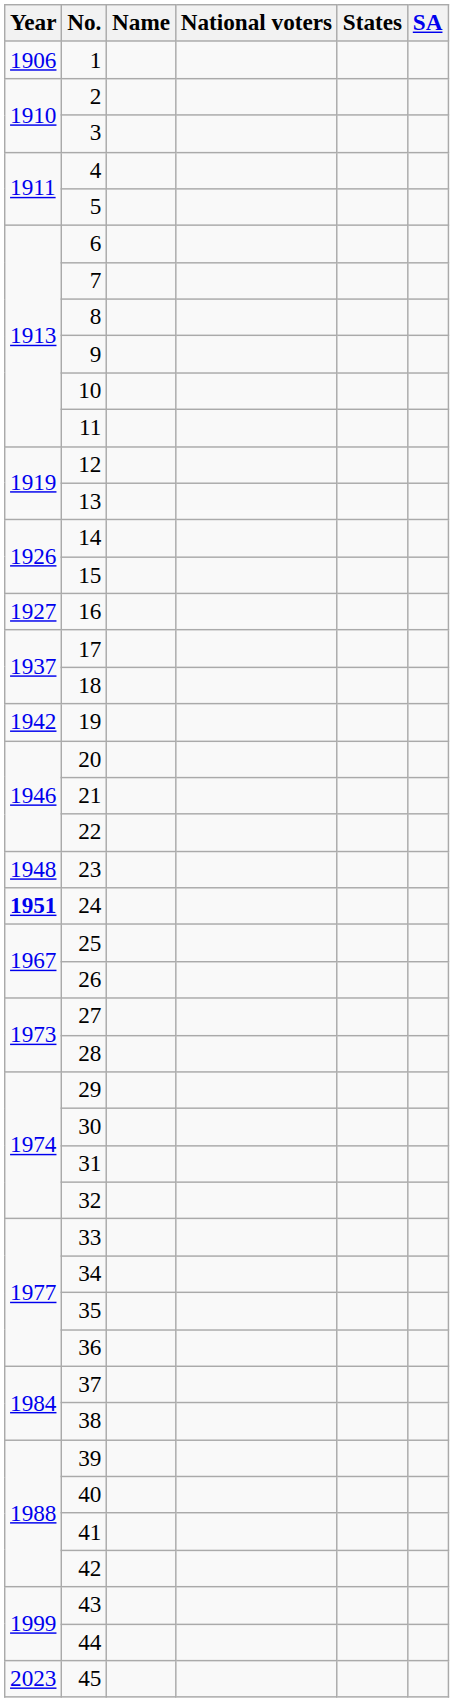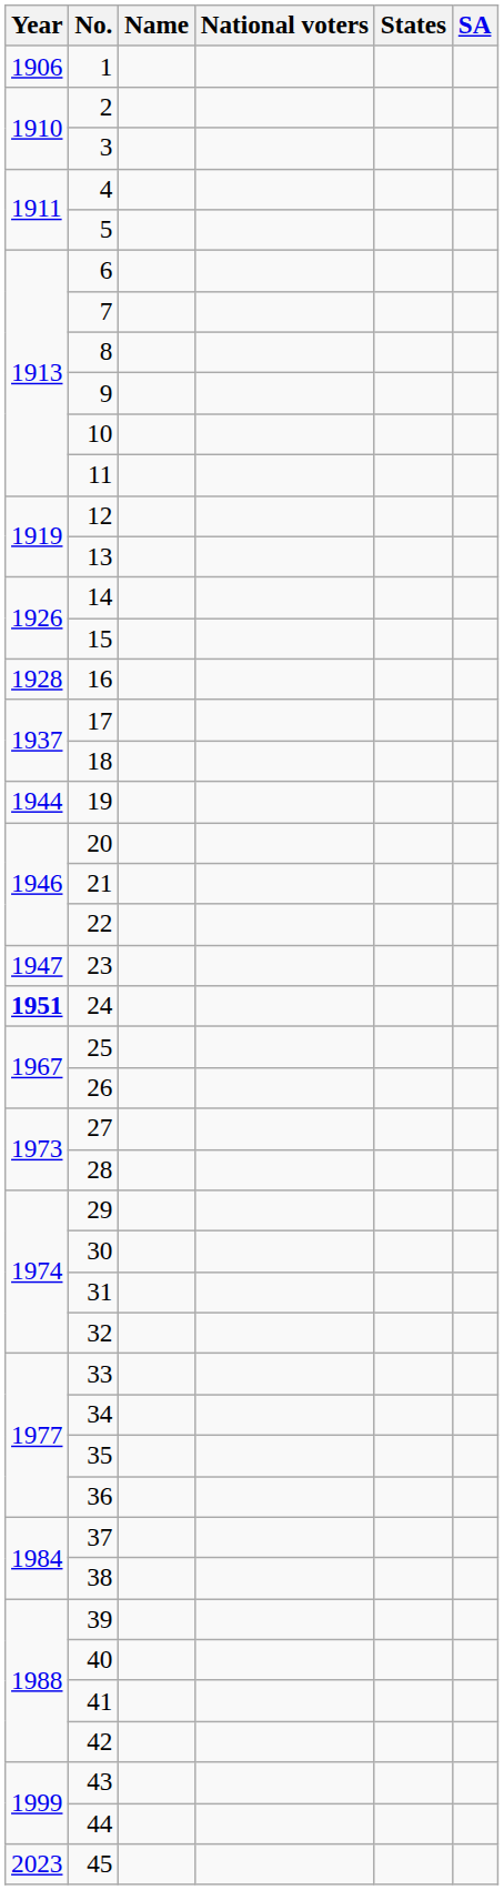16 | Year: 1927 -> 1928
19 | Year: 1942 -> 1944
23 | Year: 1948 -> 1947
